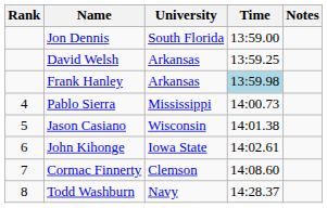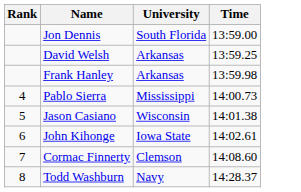- column: Notes
Frank Hanley | Time: lightblue background -> no background
